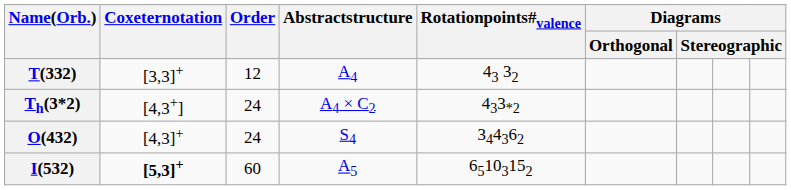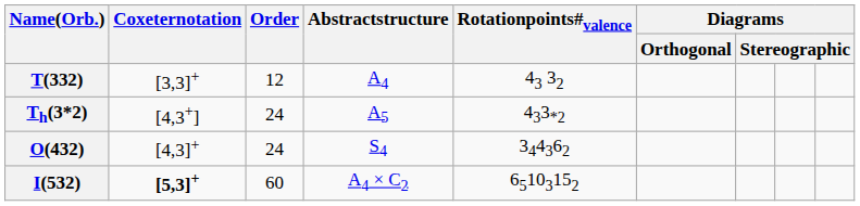Th(3*2) | Abstractstructure: A4 × C2 -> A5
I(532) | Abstractstructure: A5 -> A4 × C2
